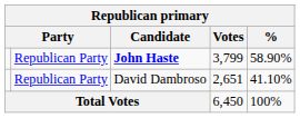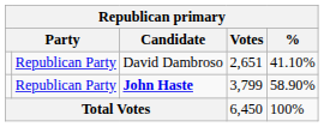rows swapped: John Haste <-> David Dambroso
